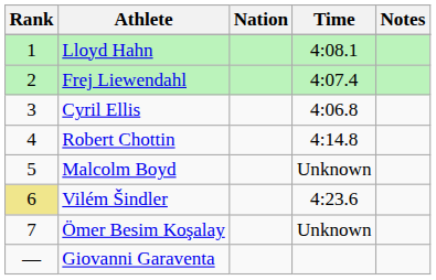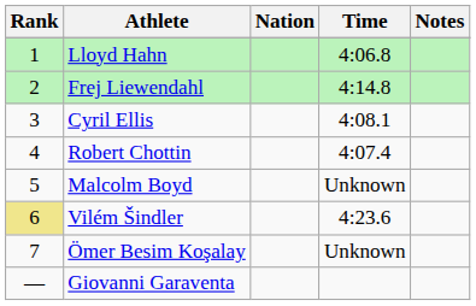Lloyd Hahn | Time: 4:08.1 -> 4:06.8
Frej Liewendahl | Time: 4:07.4 -> 4:14.8
Cyril Ellis | Time: 4:06.8 -> 4:08.1
Robert Chottin | Time: 4:14.8 -> 4:07.4
